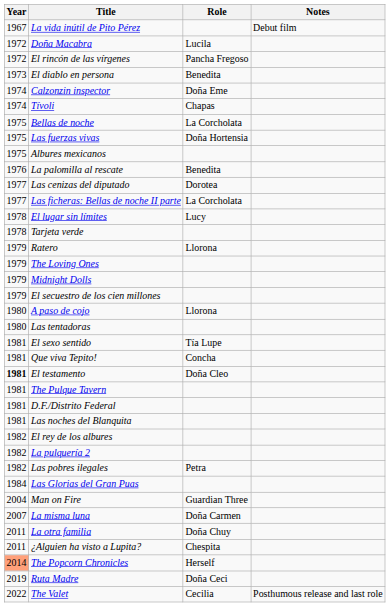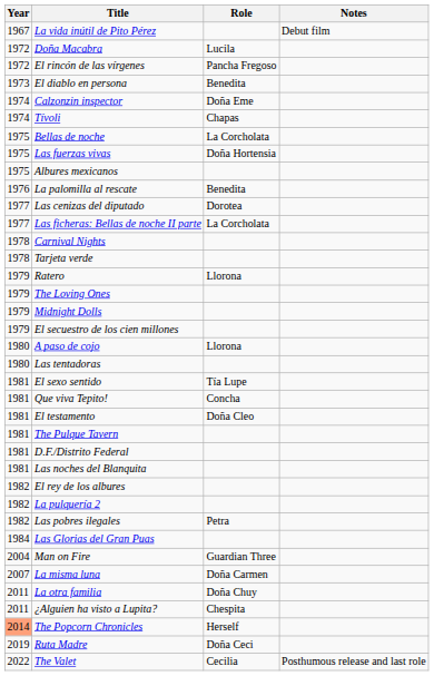- row: 1978 | El lugar sin límites | Lucy
+ row: 1978 | Carnival Nights
El testamento | Year: bold -> normal
